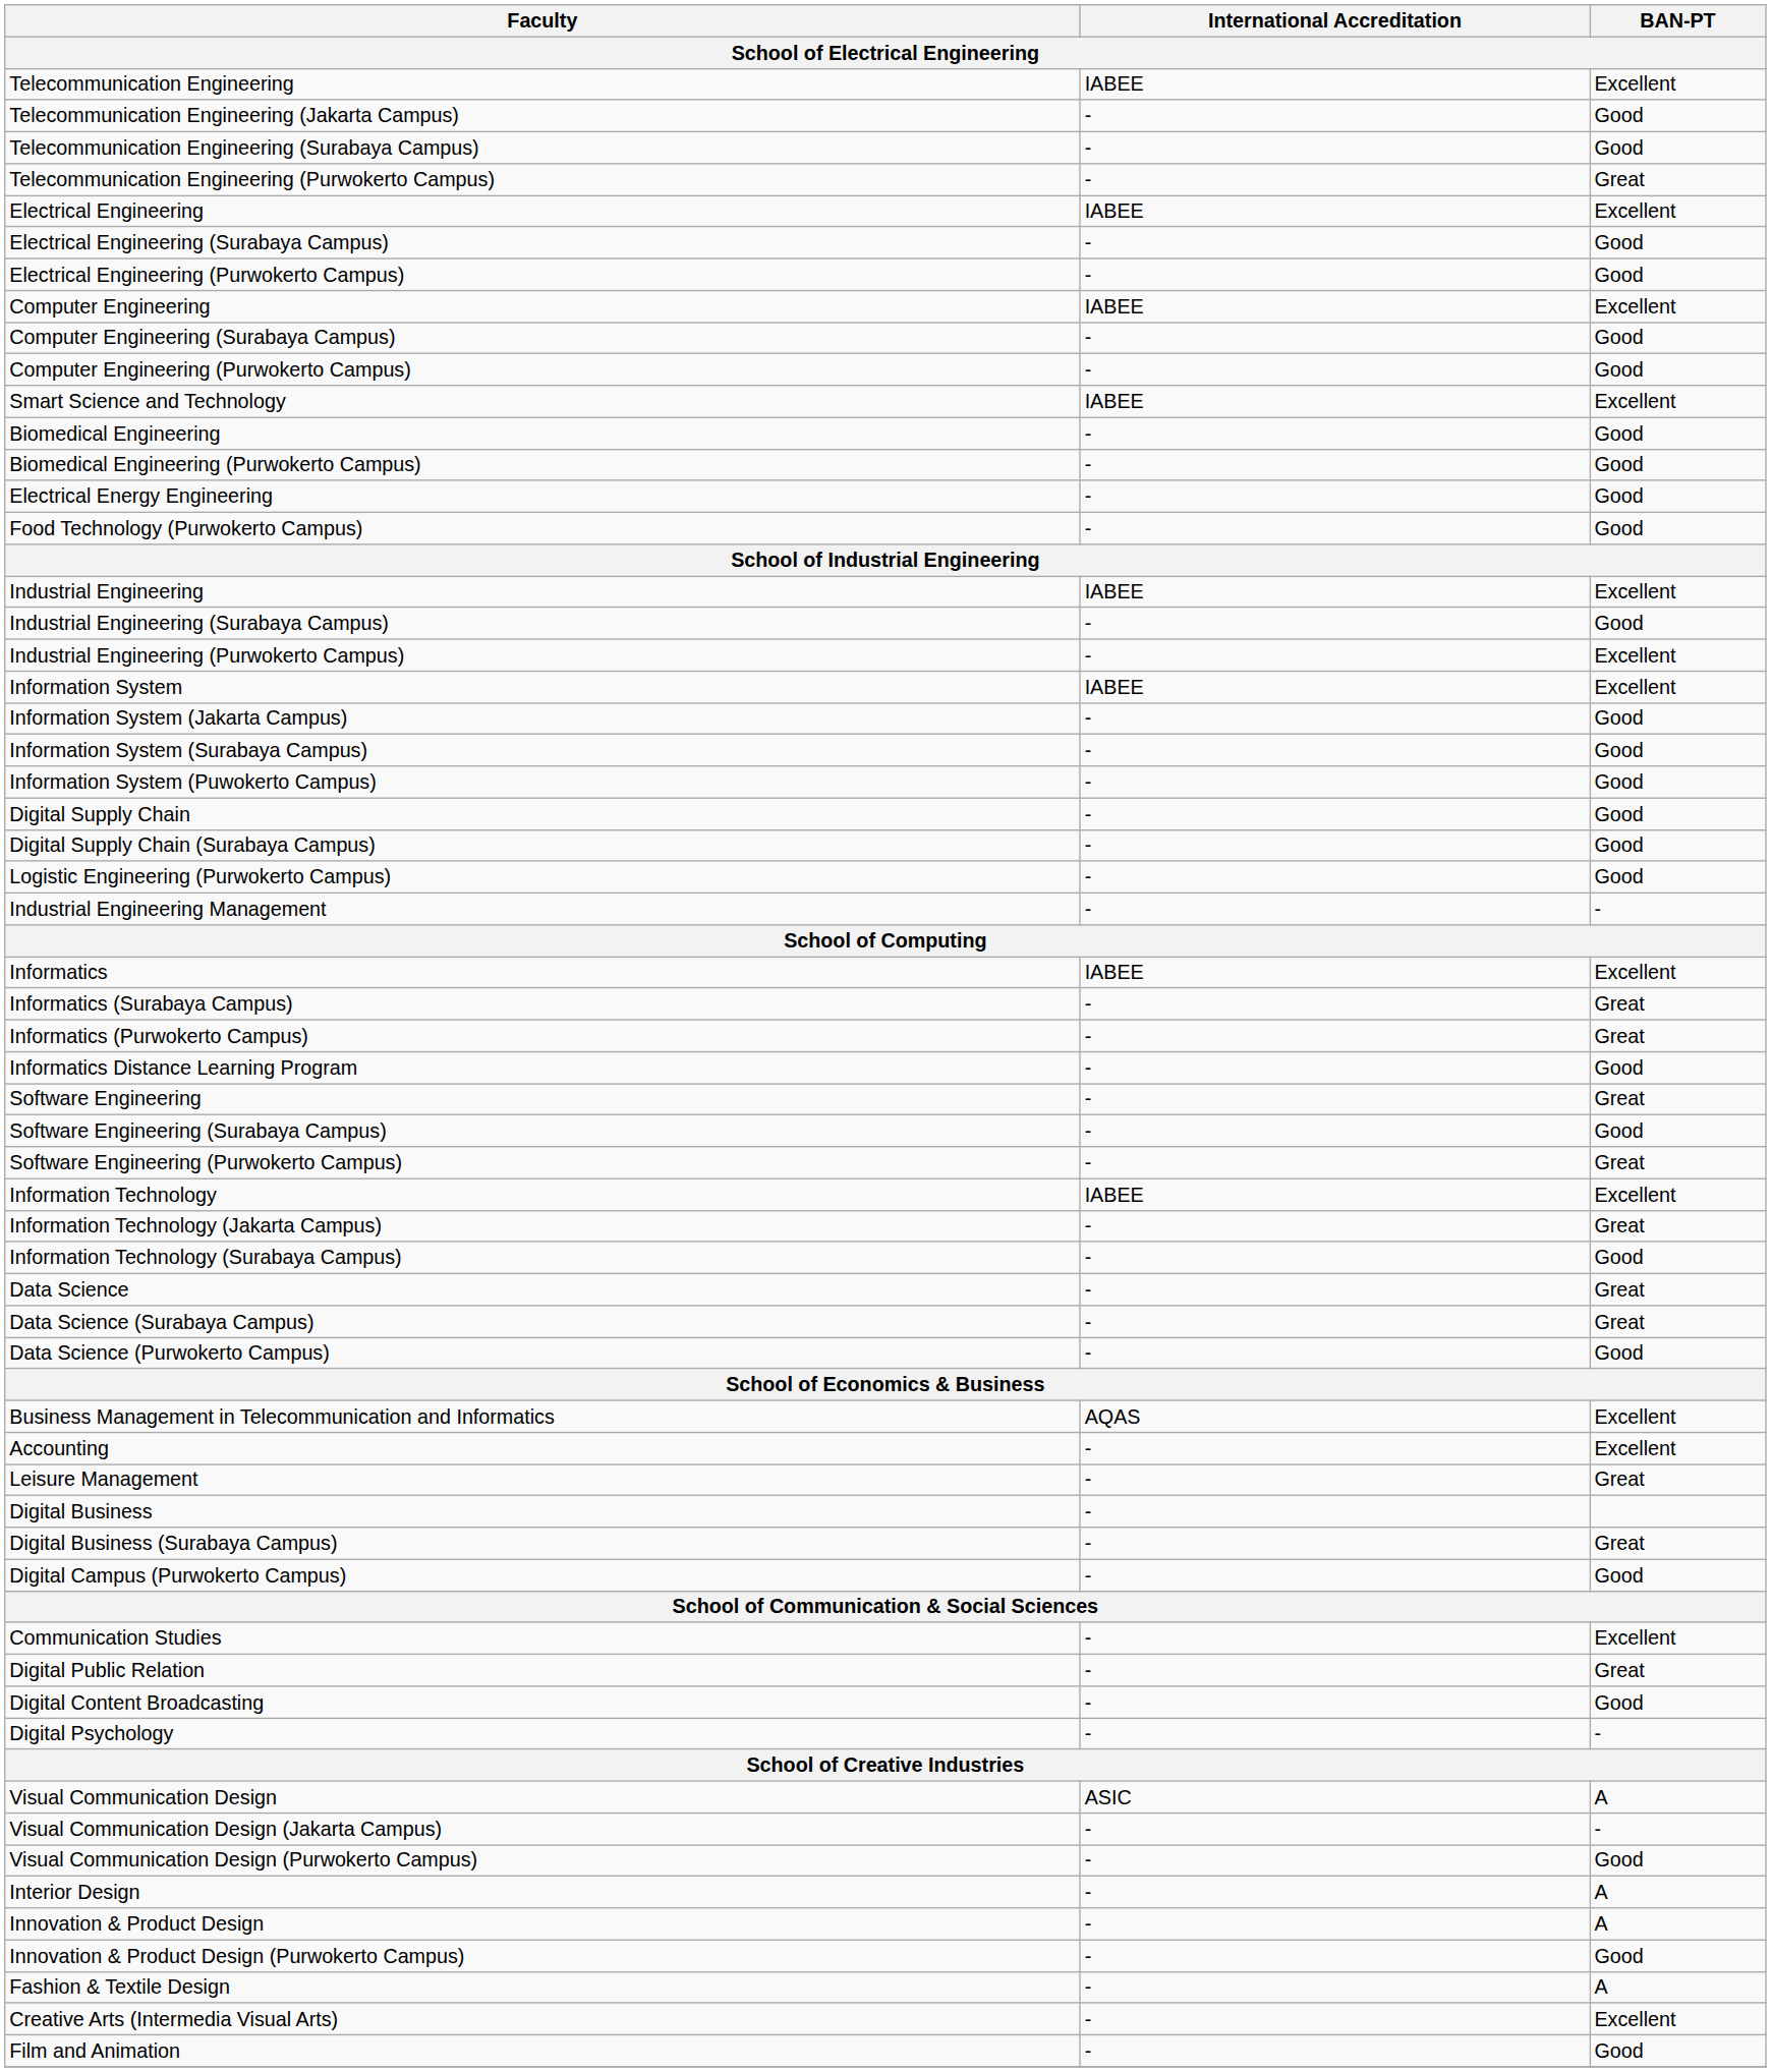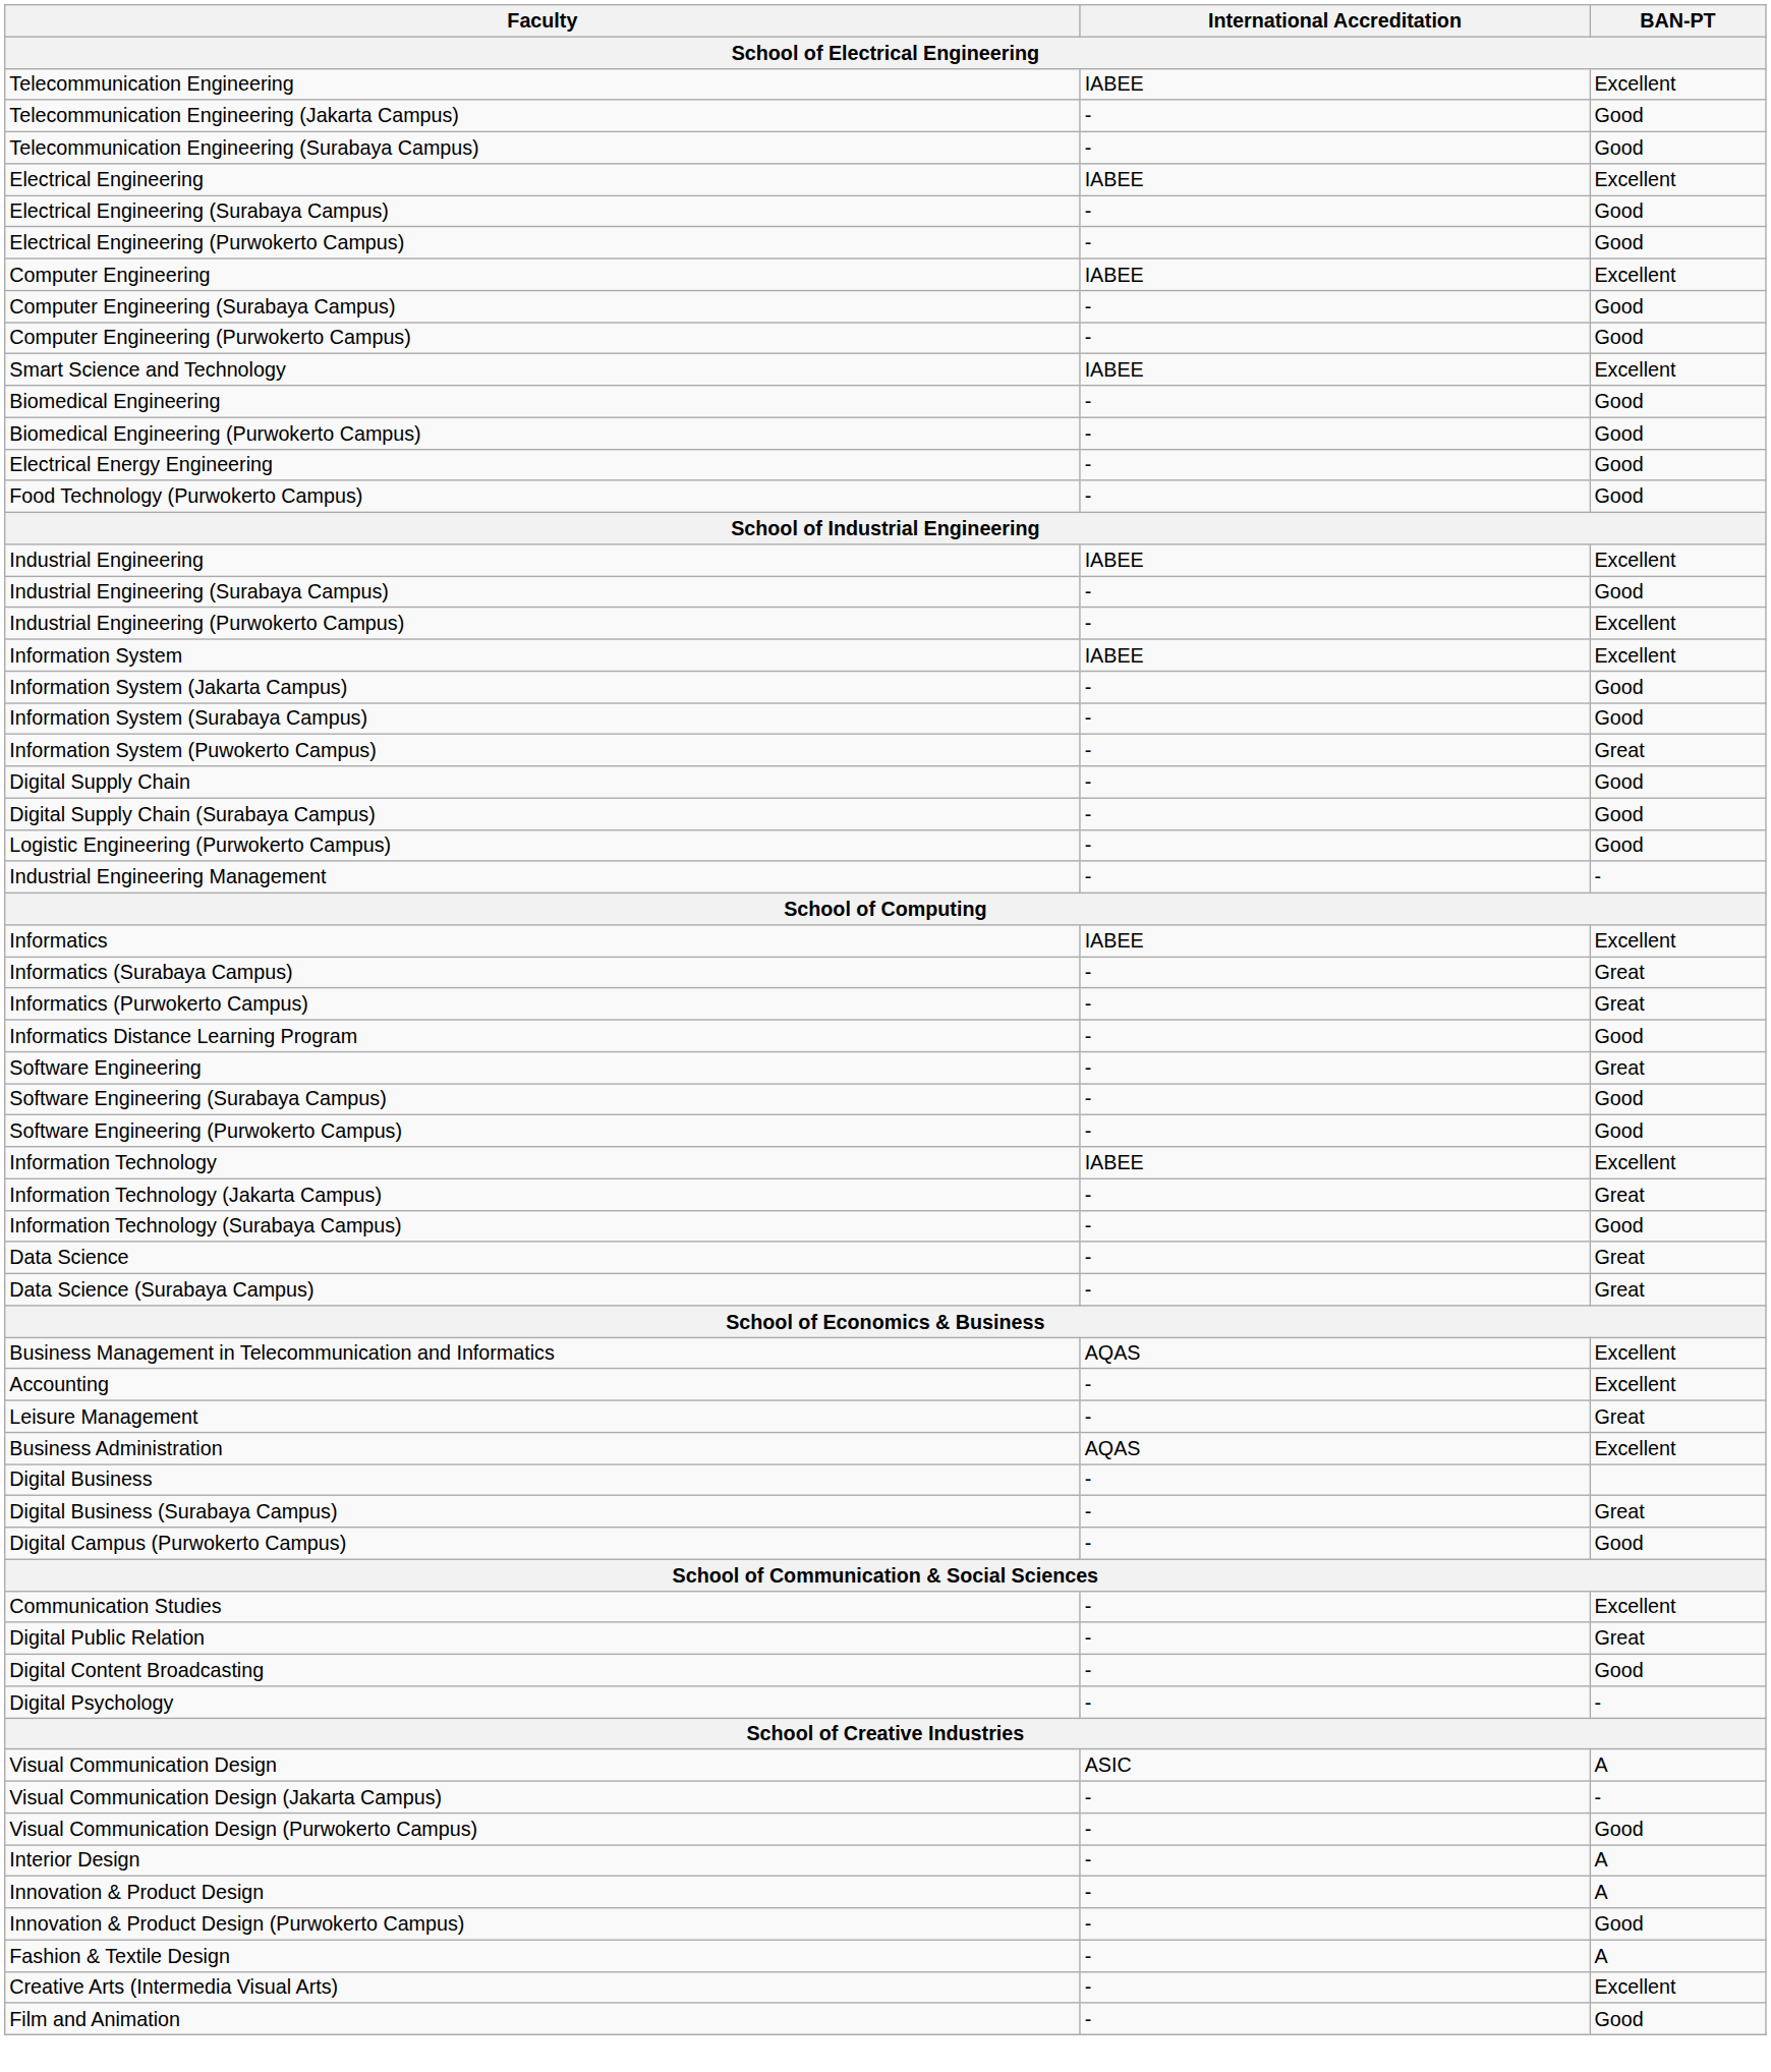- row: Telecommunication Engineering (Purwokerto Campus) | - | Great
Information System (Puwokerto Campus) | BAN-PT: Good -> Great
Software Engineering (Purwokerto Campus) | BAN-PT: Great -> Good
- row: Data Science (Purwokerto Campus) | - | Good
+ row: Business Administration | AQAS | Excellent
